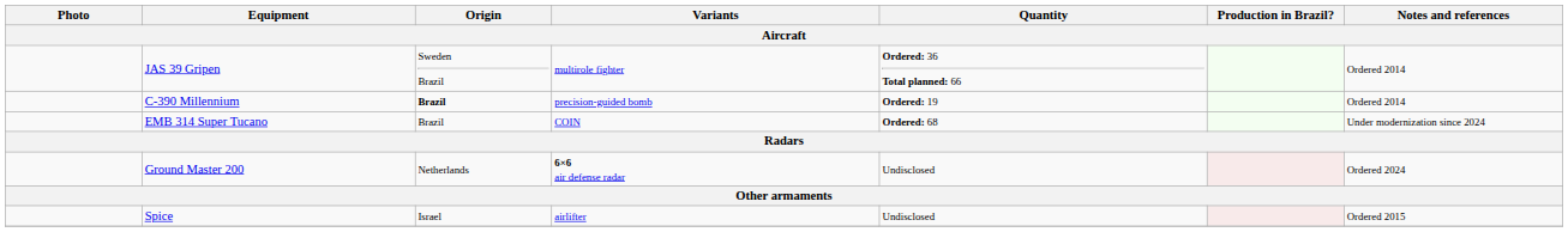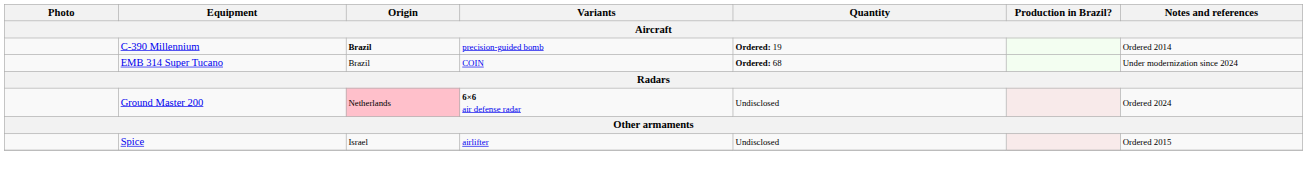- row: JAS 39 Gripen | Sweden Brazil | multirole fighter | Ordered: 36 Total planned: 66 | Ordered 2014
Ground Master 200 | Origin: no background -> pink background
